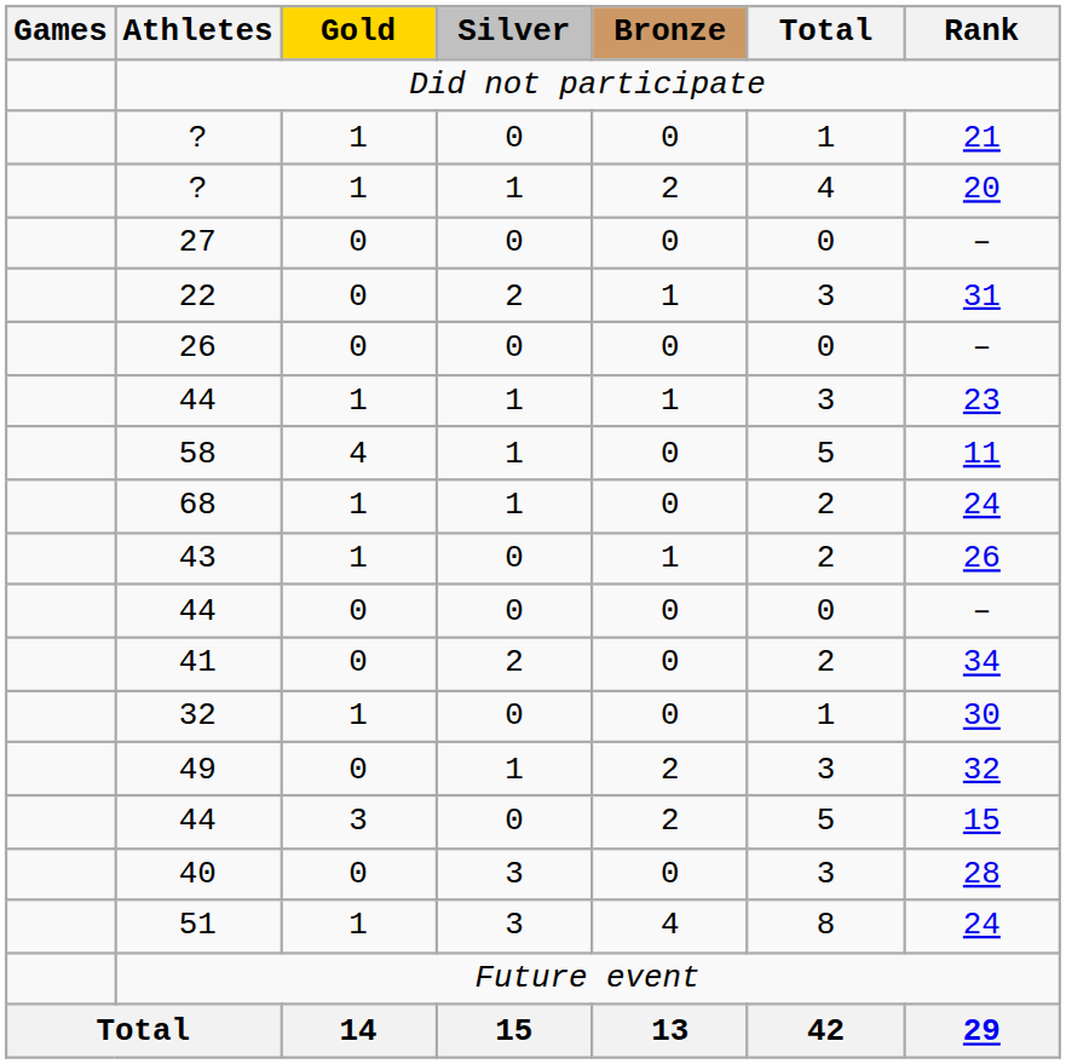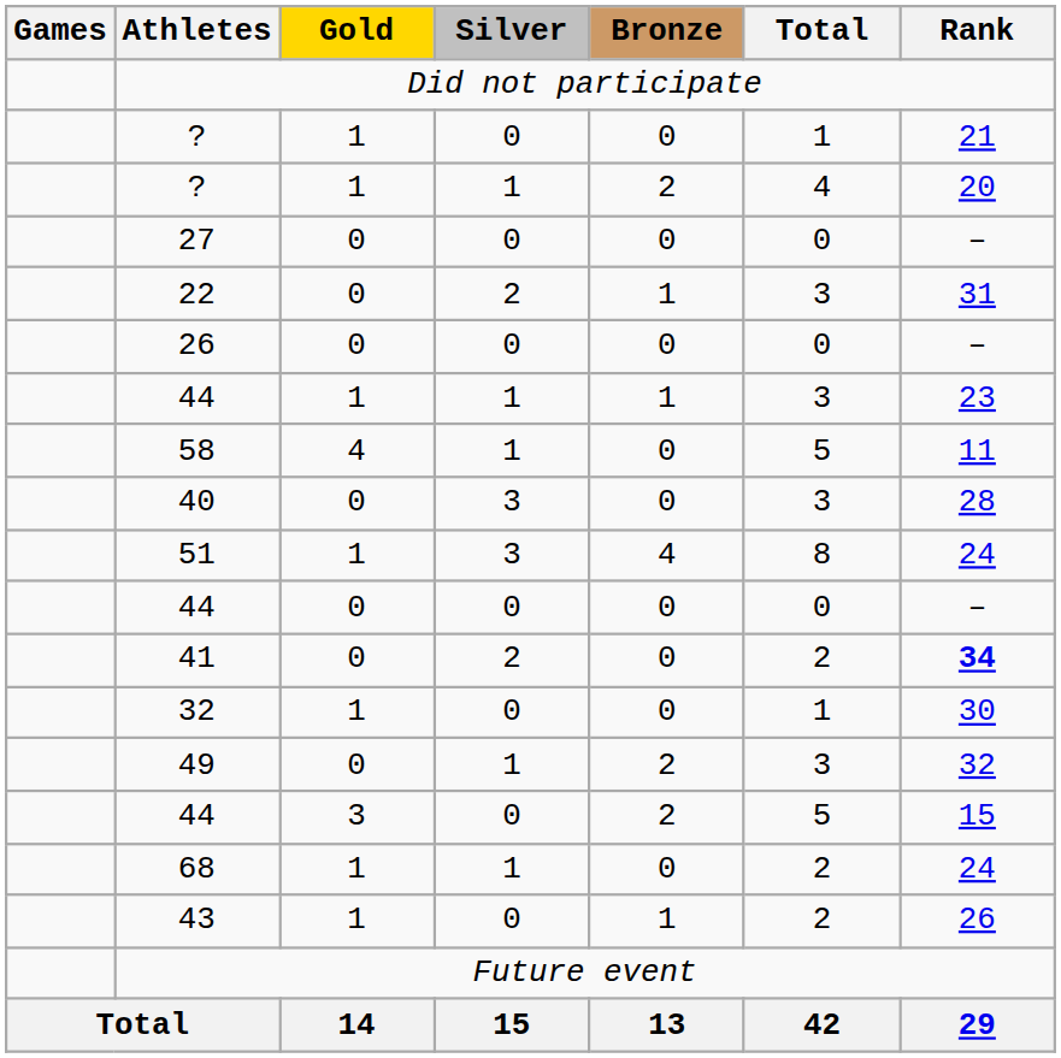rows swapped: 68 <-> 40
rows swapped: 43 <-> 51
41 | Rank: normal -> bold
